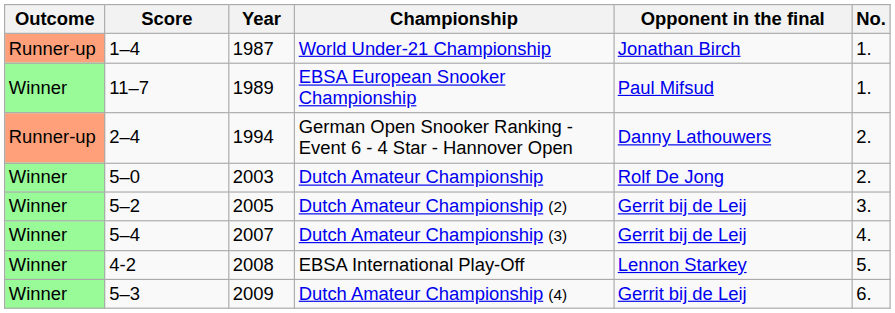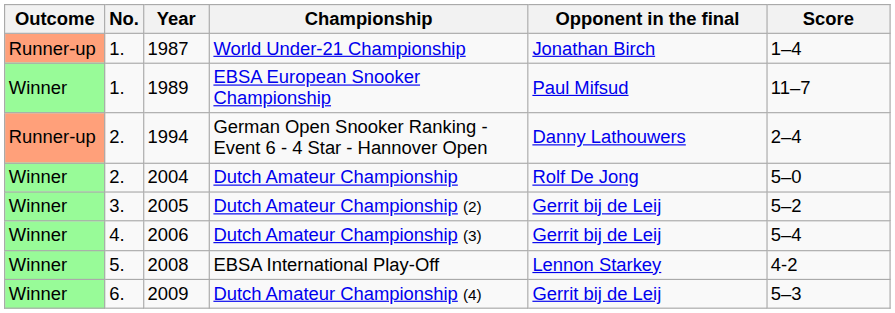columns swapped: No. <-> Score
Dutch Amateur Championship | Year: 2003 -> 2004
Dutch Amateur Championship (3) | Year: 2007 -> 2006
